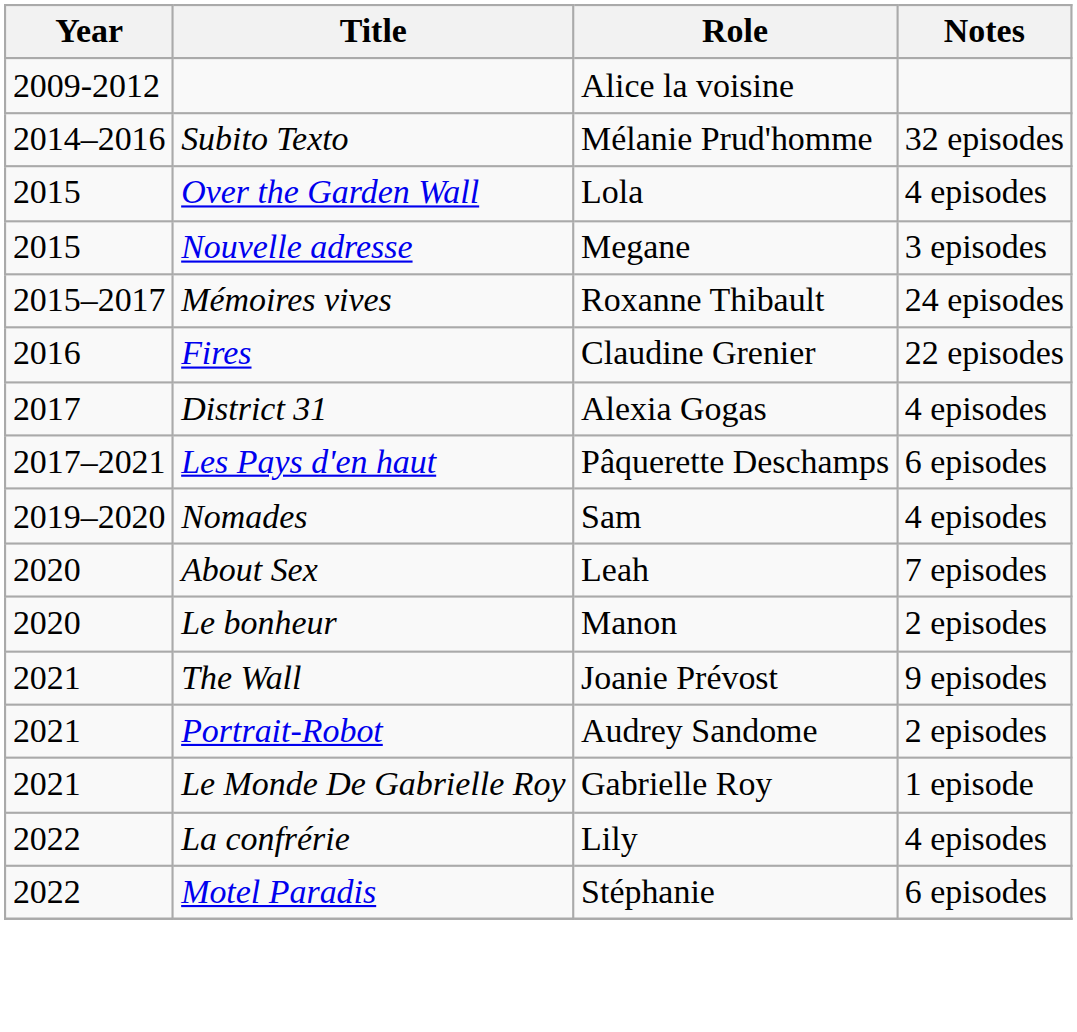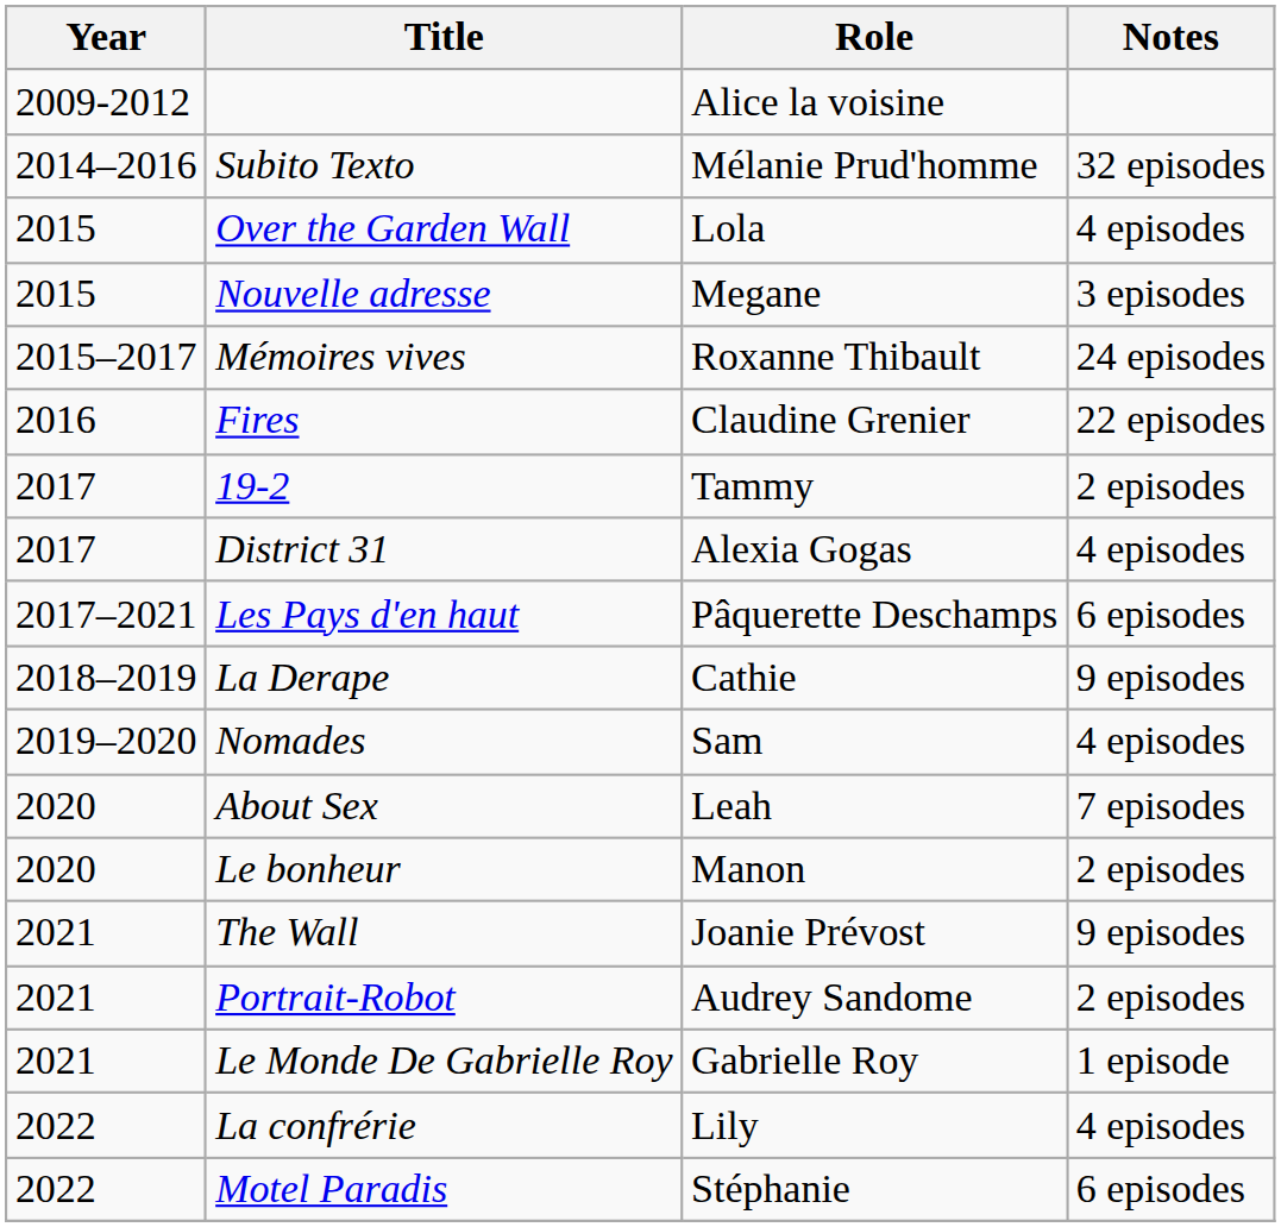+ row: 2017 | 19-2 | Tammy | 2 episodes
+ row: 2018–2019 | La Derape | Cathie | 9 episodes
